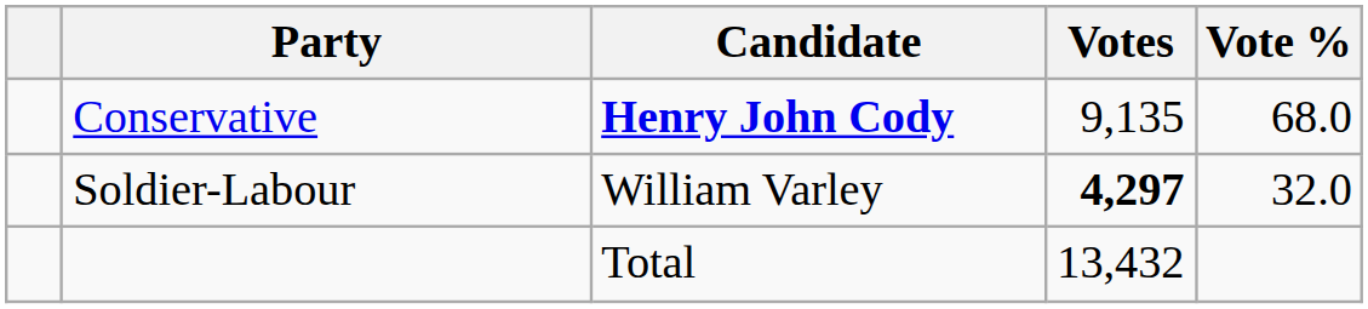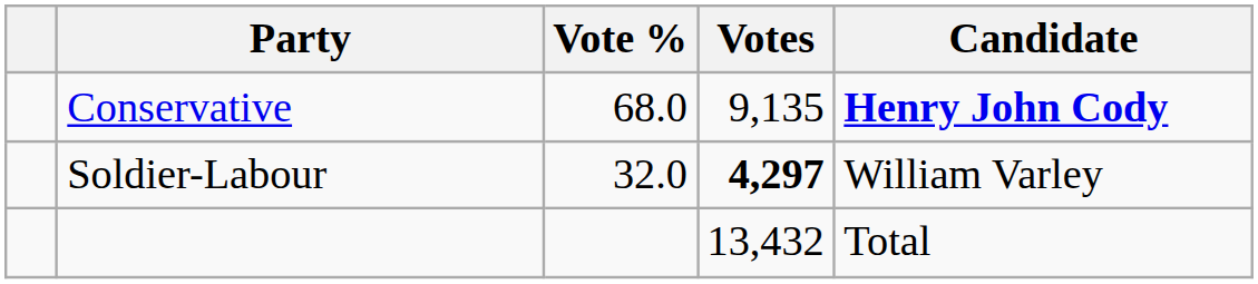columns swapped: Candidate <-> Vote %
